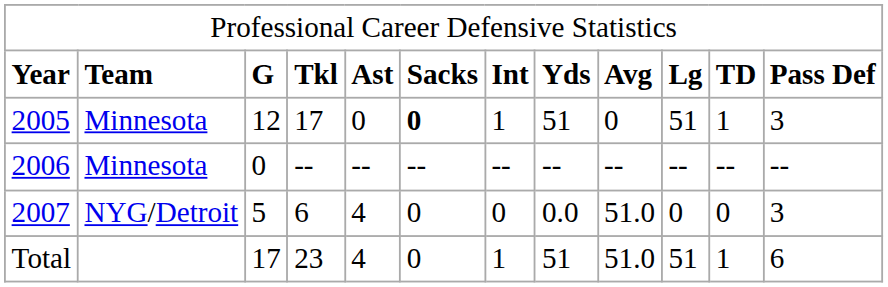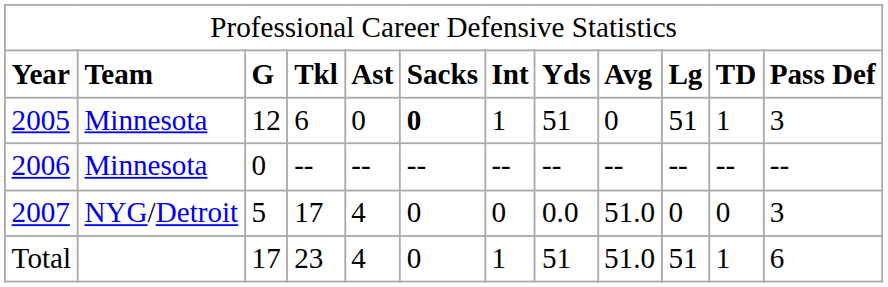2005 | column 4: 17 -> 6
2007 | column 4: 6 -> 17
